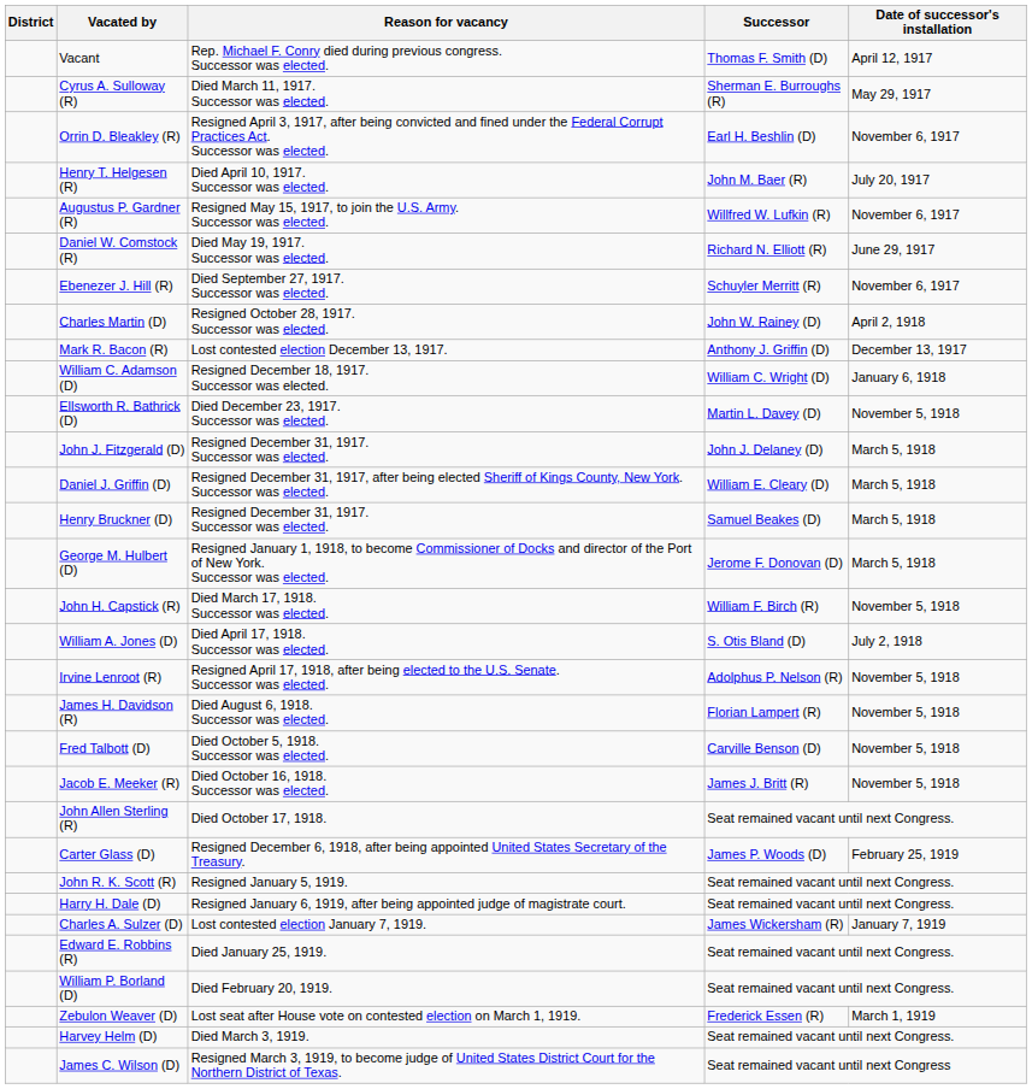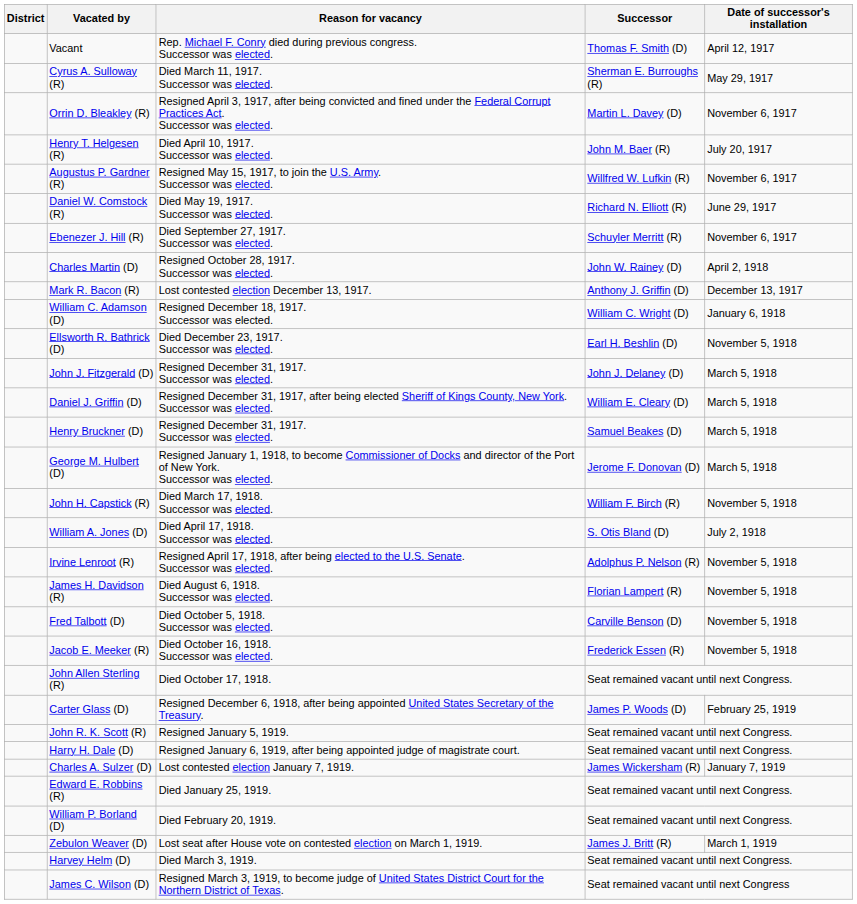Orrin D. Bleakley (R) | Successor: Earl H. Beshlin (D) -> Martin L. Davey (D)
Ellsworth R. Bathrick (D) | Successor: Martin L. Davey (D) -> Earl H. Beshlin (D)
Jacob E. Meeker (R) | Successor: James J. Britt (R) -> Frederick Essen (R)
Zebulon Weaver (D) | Successor: Frederick Essen (R) -> James J. Britt (R)
